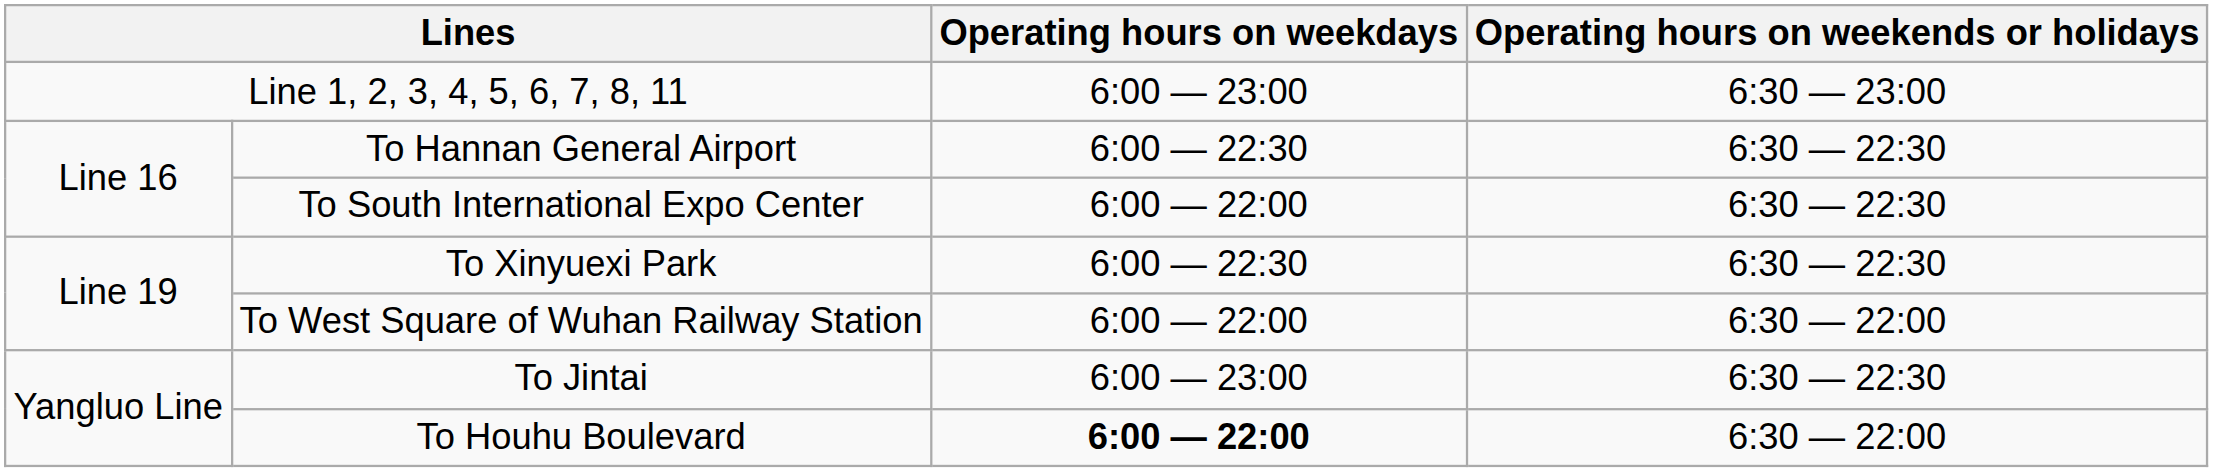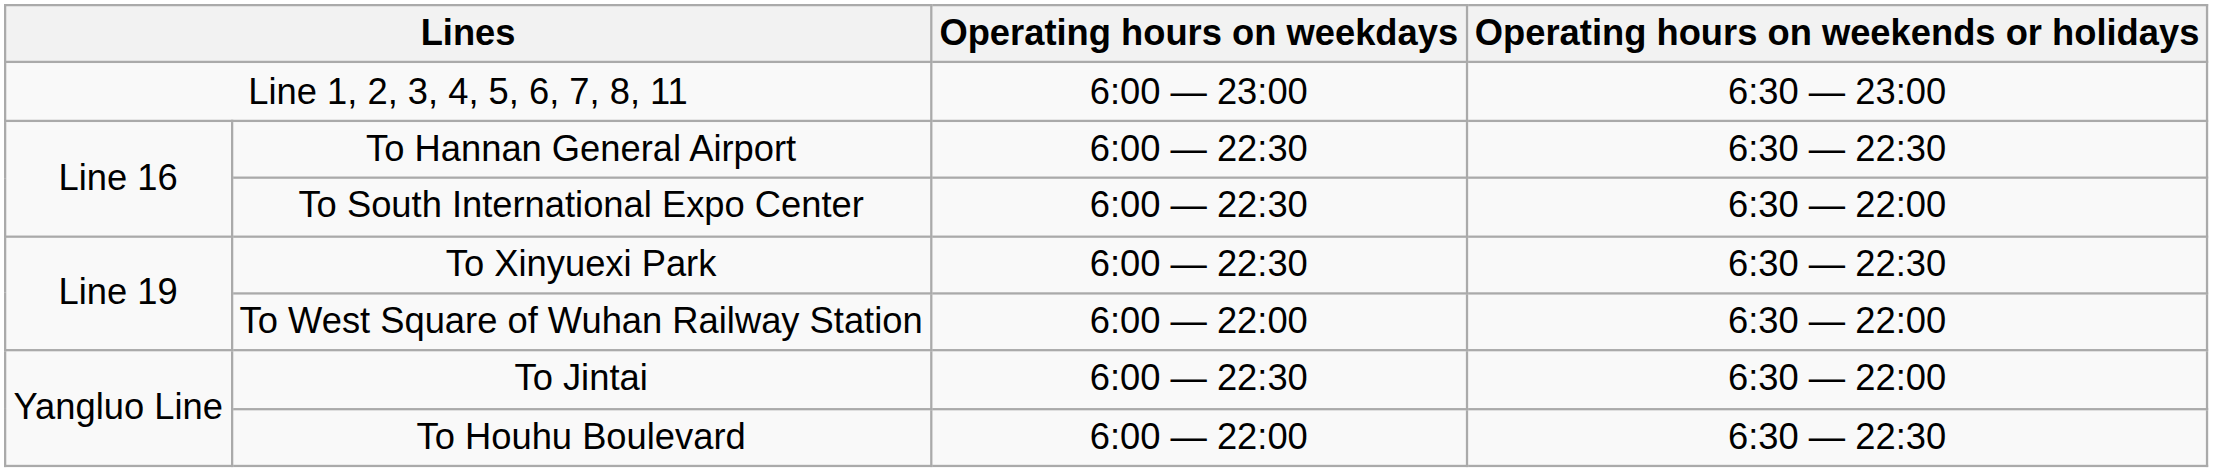To South International Expo Center | Operating hours on weekdays: 6:00 — 22:00 -> 6:00 — 22:30
To South International Expo Center | Operating hours on weekends or holidays: 6:30 — 22:30 -> 6:30 — 22:00
To Jintai | Operating hours on weekdays: 6:00 — 23:00 -> 6:00 — 22:30
To Jintai | Operating hours on weekends or holidays: 6:30 — 22:30 -> 6:30 — 22:00
To Houhu Boulevard | Operating hours on weekdays: bold -> normal
To Houhu Boulevard | Operating hours on weekends or holidays: 6:30 — 22:00 -> 6:30 — 22:30
